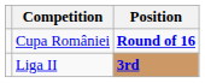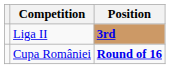rows swapped: Liga II <-> Cupa României
